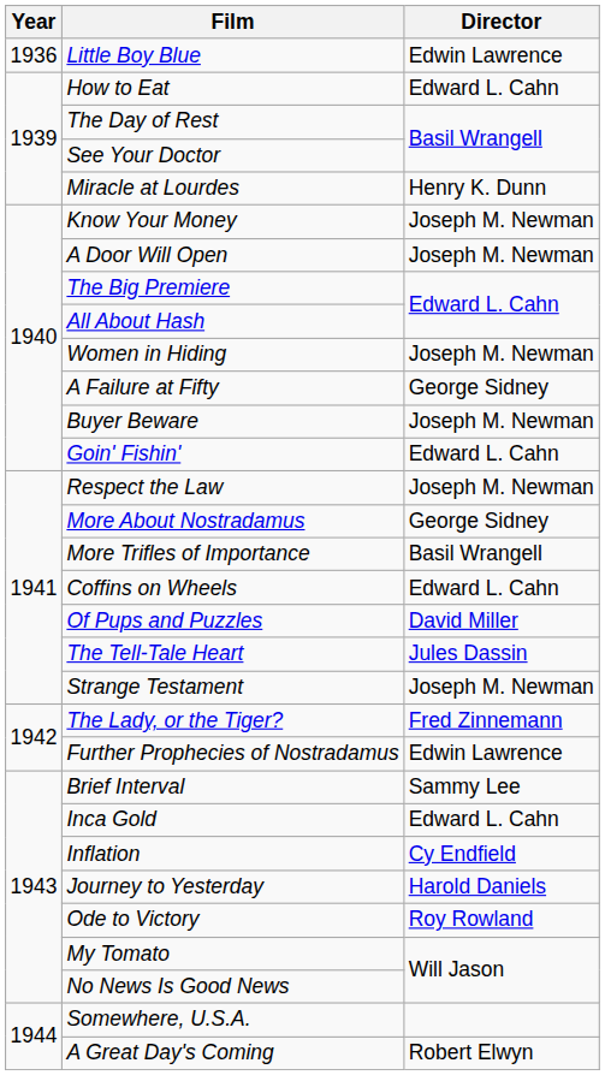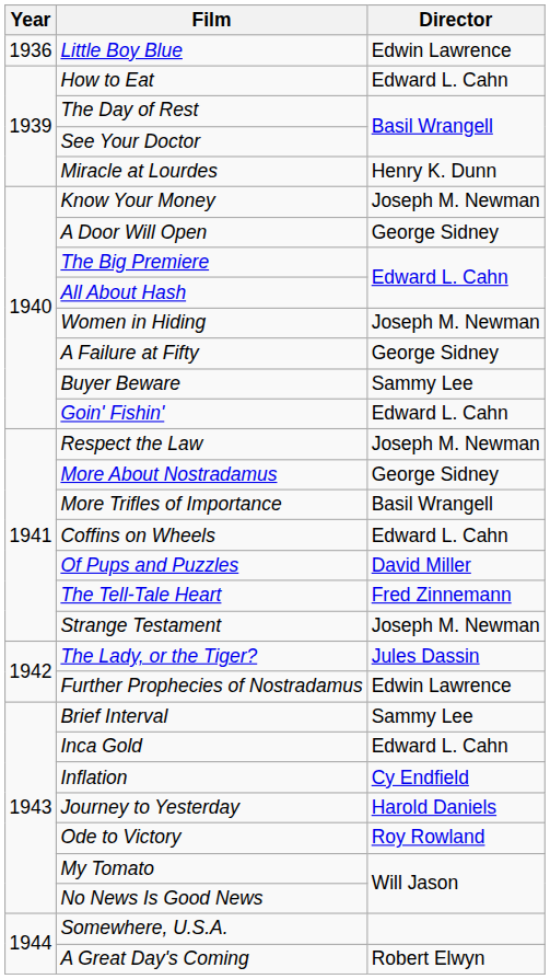A Door Will Open | Director: Joseph M. Newman -> George Sidney
Buyer Beware | Director: Joseph M. Newman -> Sammy Lee
The Tell-Tale Heart | Director: Jules Dassin -> Fred Zinnemann
The Lady, or the Tiger? | Director: Fred Zinnemann -> Jules Dassin
